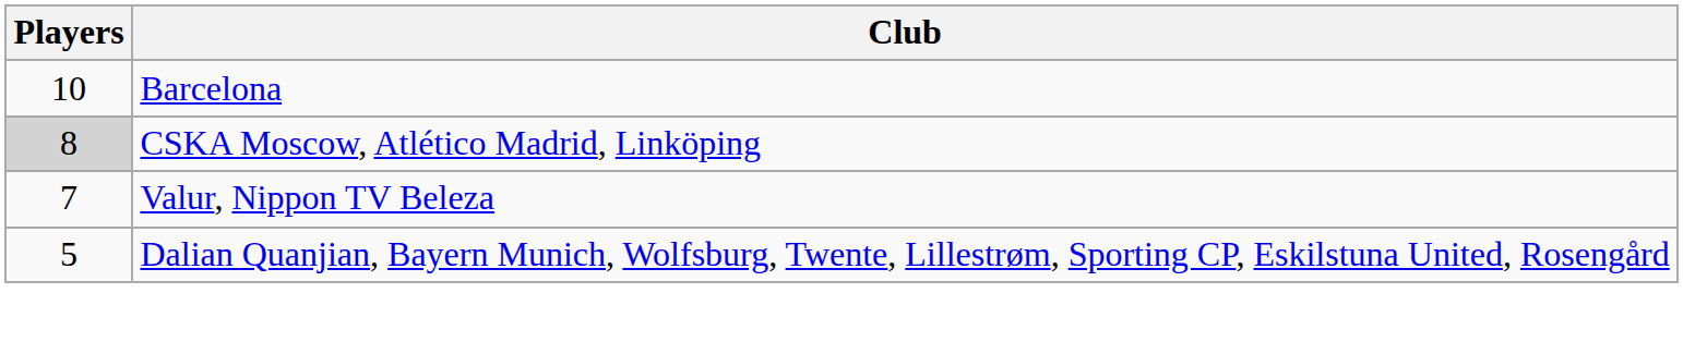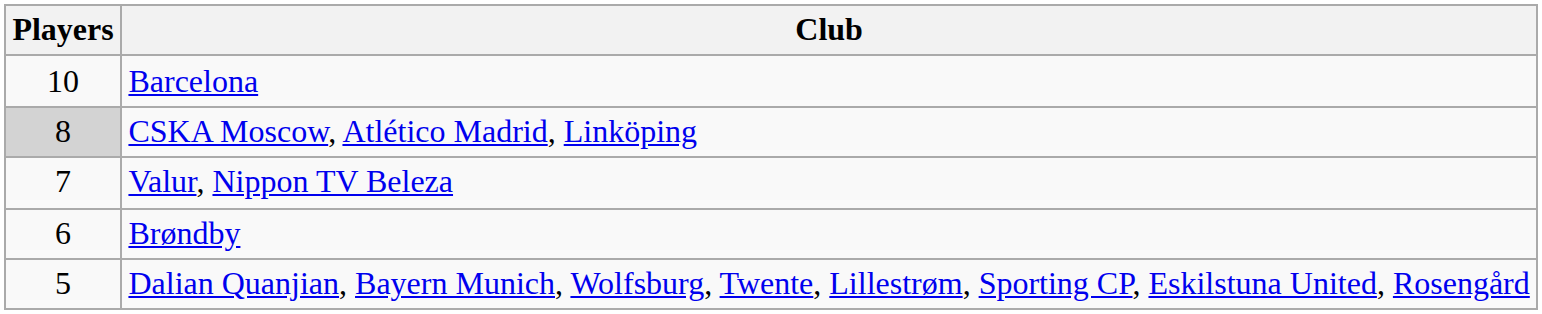+ row: 6 | Brøndby
